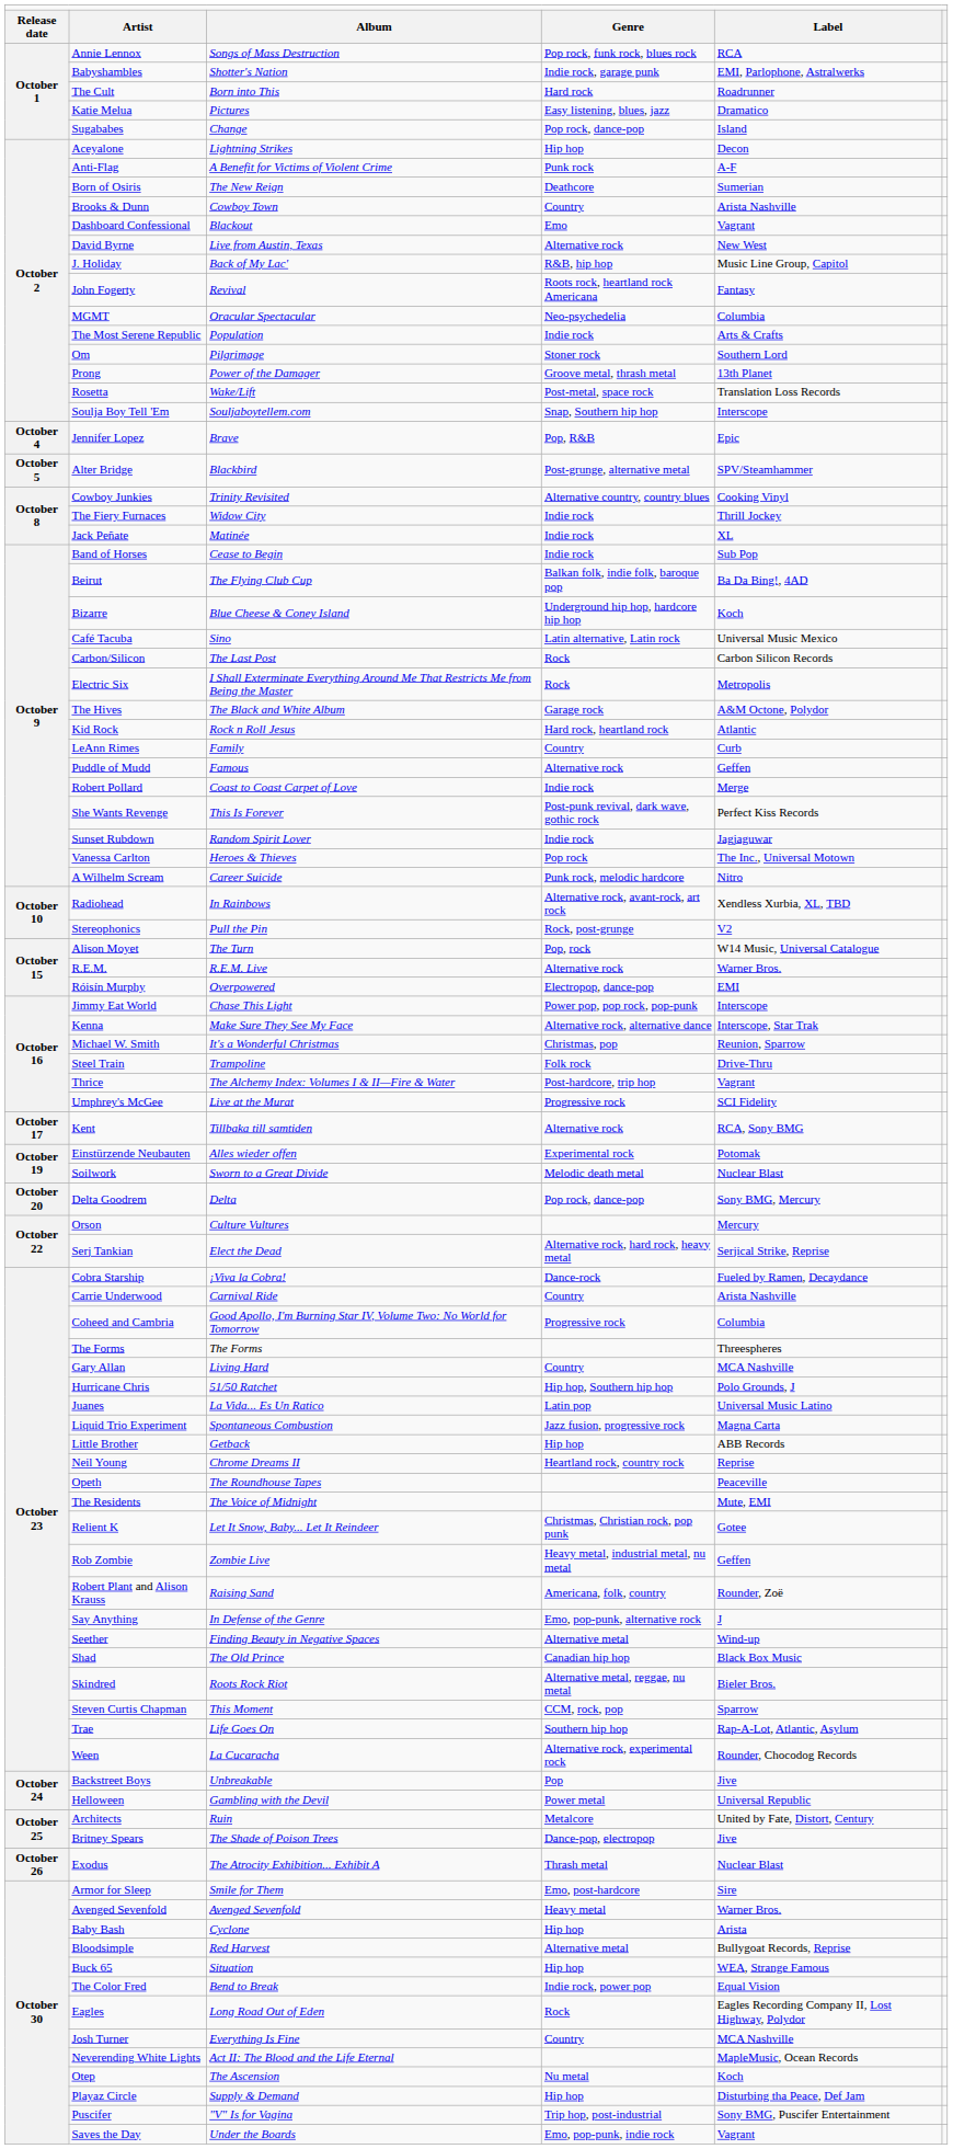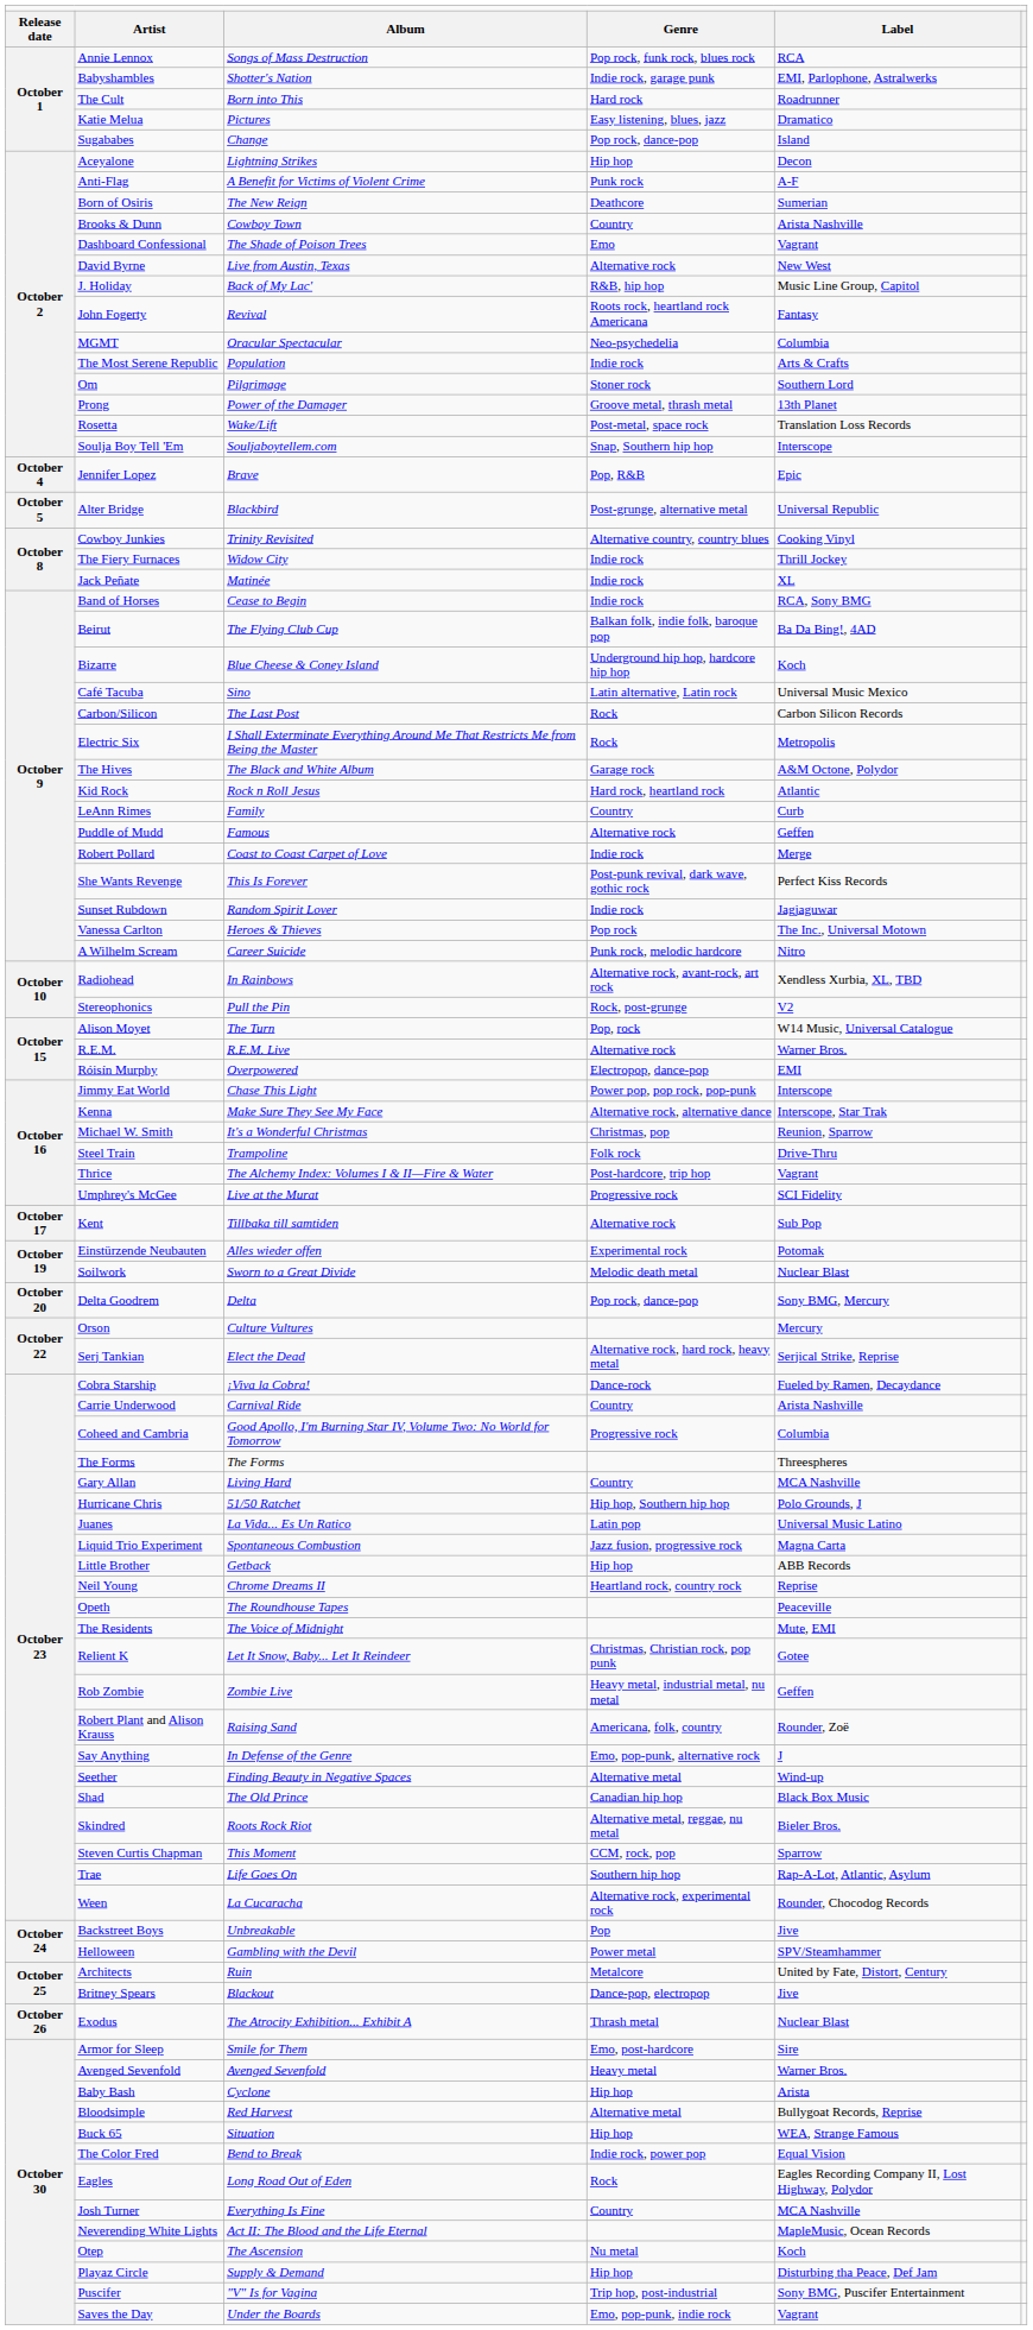Dashboard Confessional | column 3: Blackout -> The Shade of Poison Trees
Alter Bridge | column 5: SPV/Steamhammer -> Universal Republic
Band of Horses | column 5: Sub Pop -> RCA, Sony BMG
Kent | column 5: RCA, Sony BMG -> Sub Pop
Helloween | column 5: Universal Republic -> SPV/Steamhammer
Britney Spears | column 3: The Shade of Poison Trees -> Blackout
